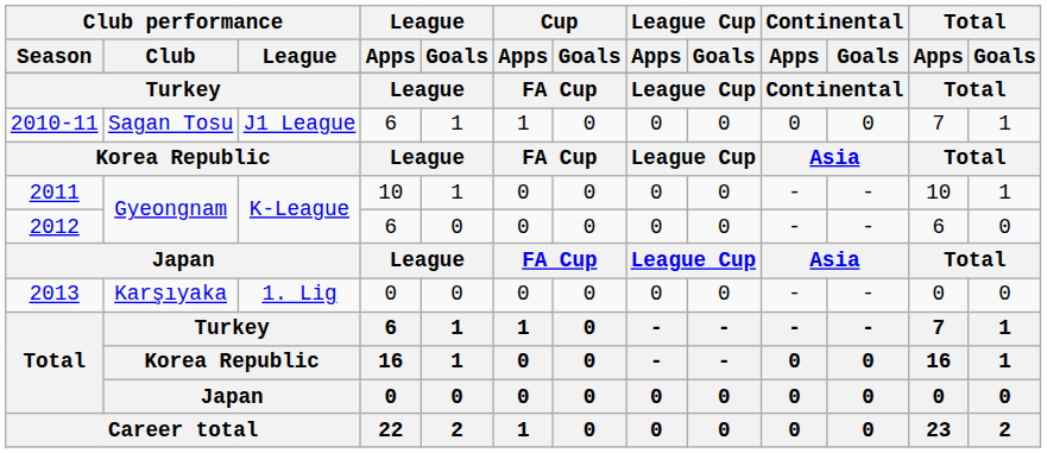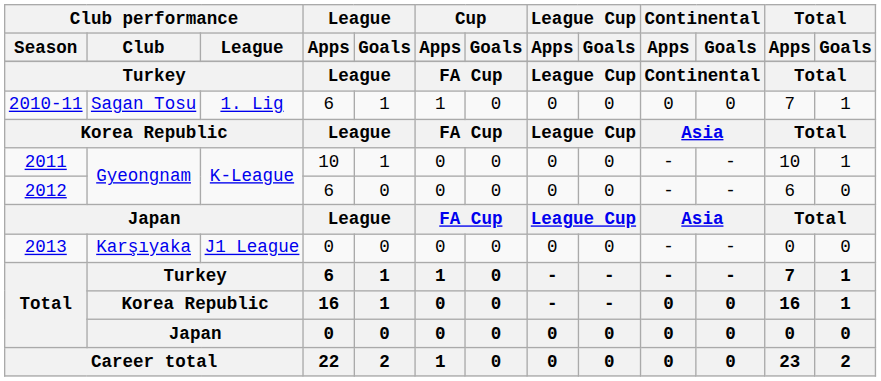2010-11 | Club performance / League: J1 League -> 1. Lig
2013 | Club performance / League: 1. Lig -> J1 League
